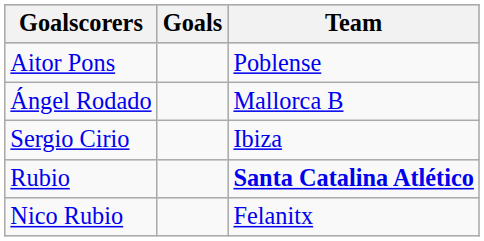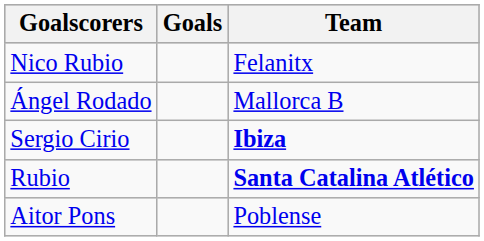rows swapped: Aitor Pons <-> Nico Rubio
Sergio Cirio | Team: normal -> bold
